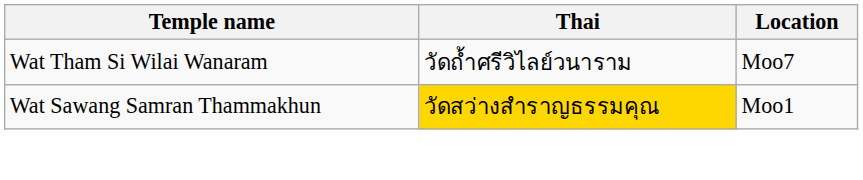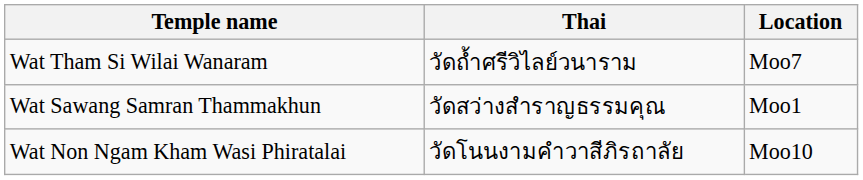Wat Sawang Samran Thammakhun | Thai: gold background -> no background
+ row: Wat Non Ngam Kham Wasi Phiratalai | วัดโนนงามคำวาสีภิรถาลัย | Moo10
